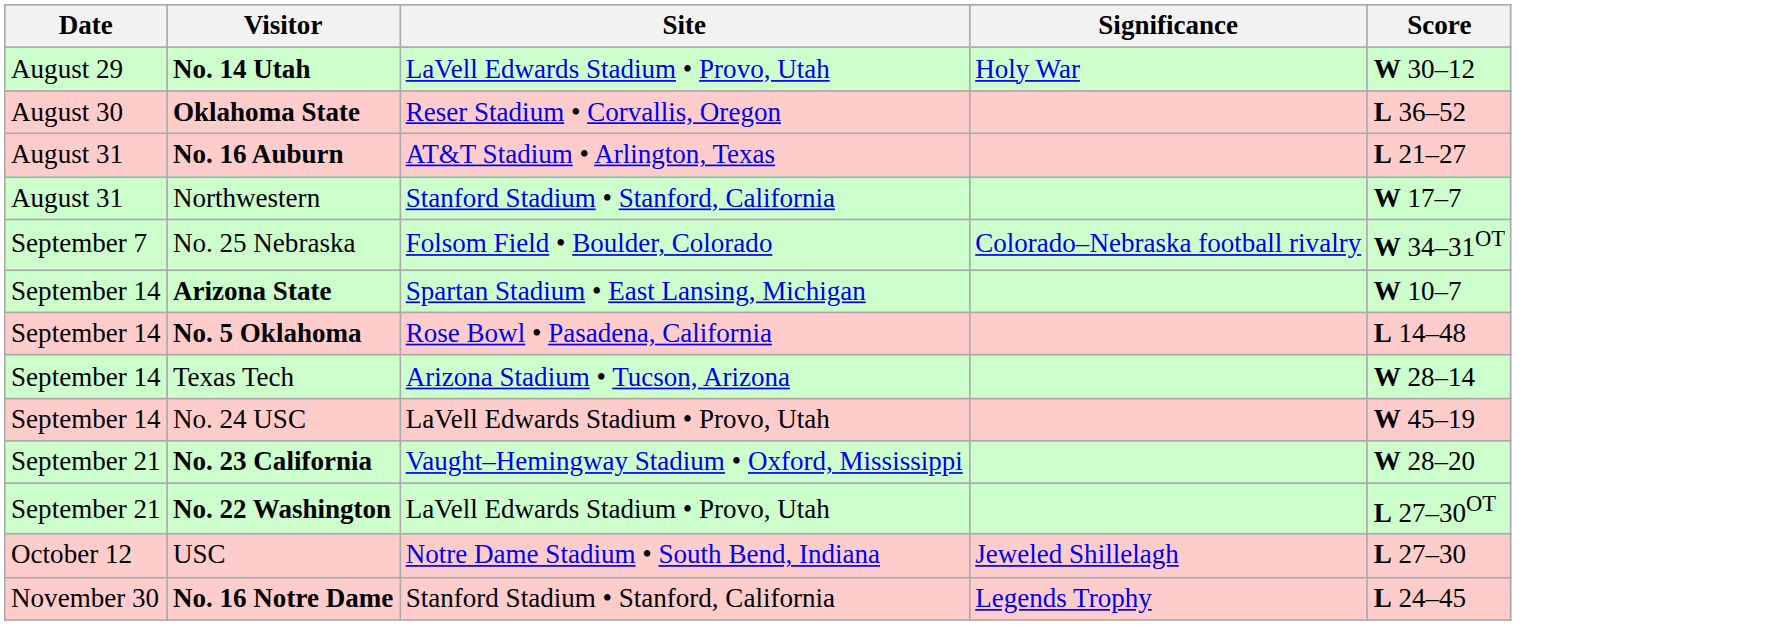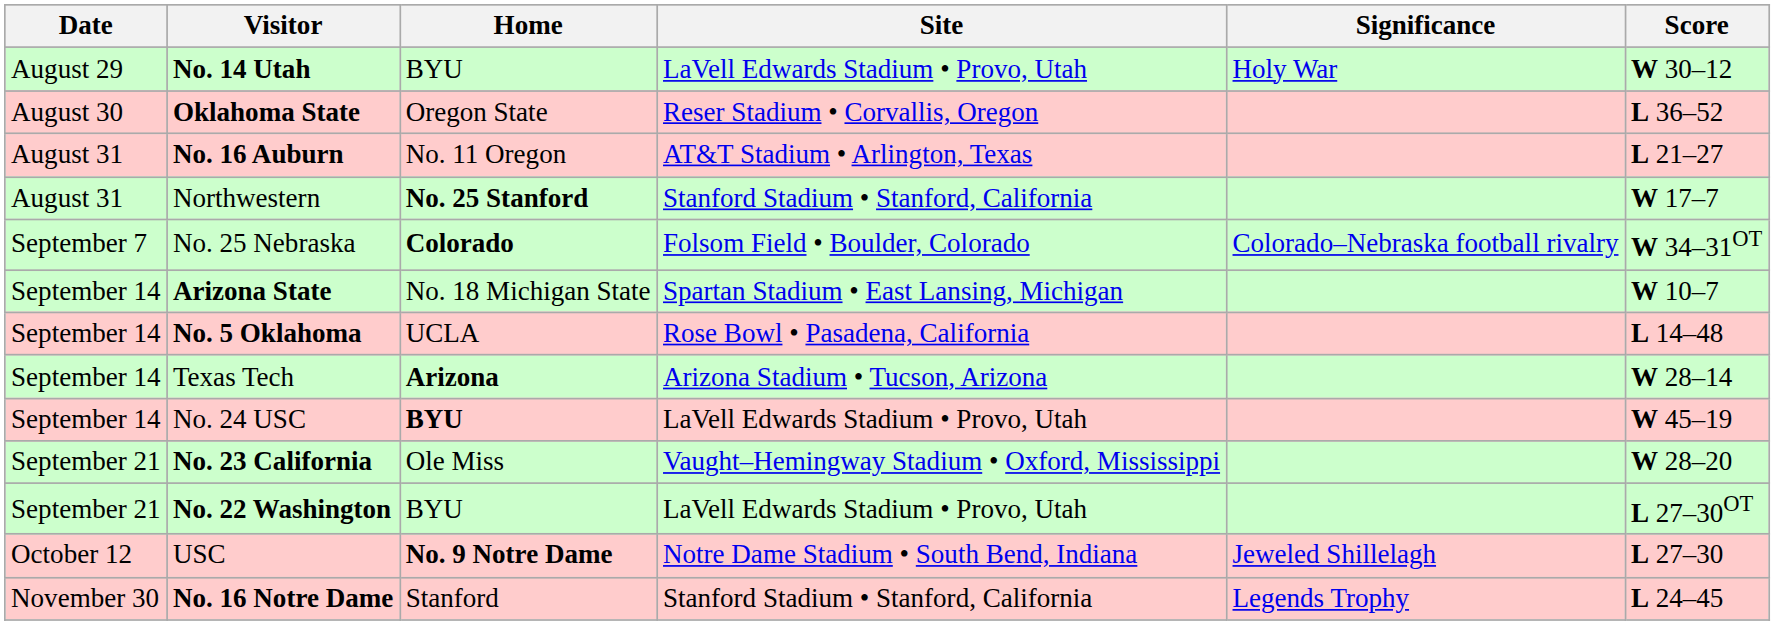+ column: Home | BYU | Oregon State | No. 11 Oregon | No. 25 Stanford | Colorado | No. 18 Michigan State | UCLA | Arizona | BYU | Ole Miss | BYU | No. 9 Notre Dame | Stanford
